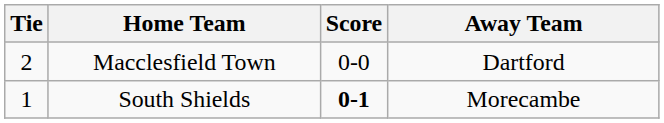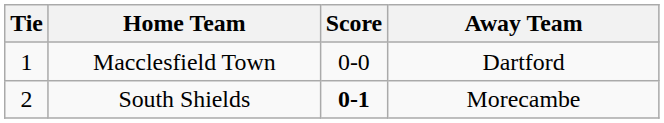Macclesfield Town | Tie: 2 -> 1
South Shields | Tie: 1 -> 2
